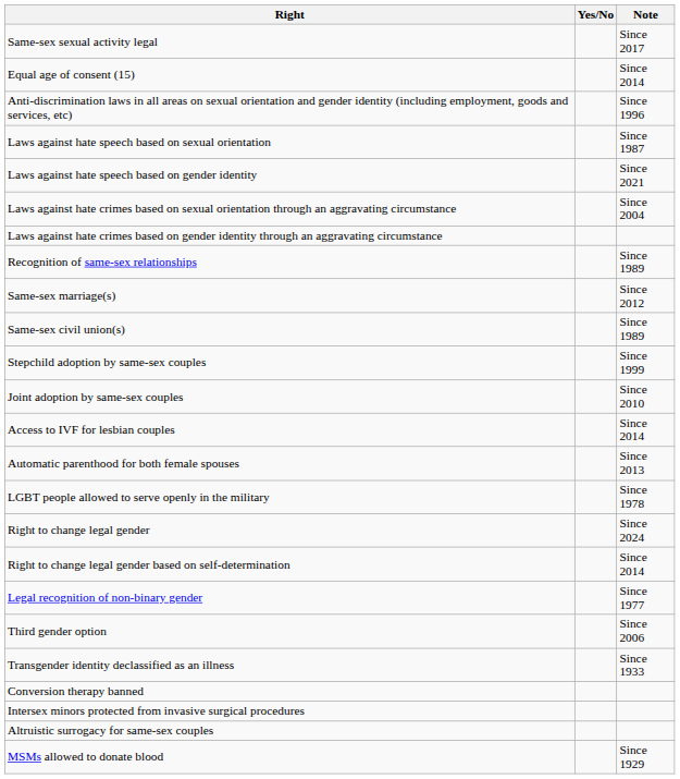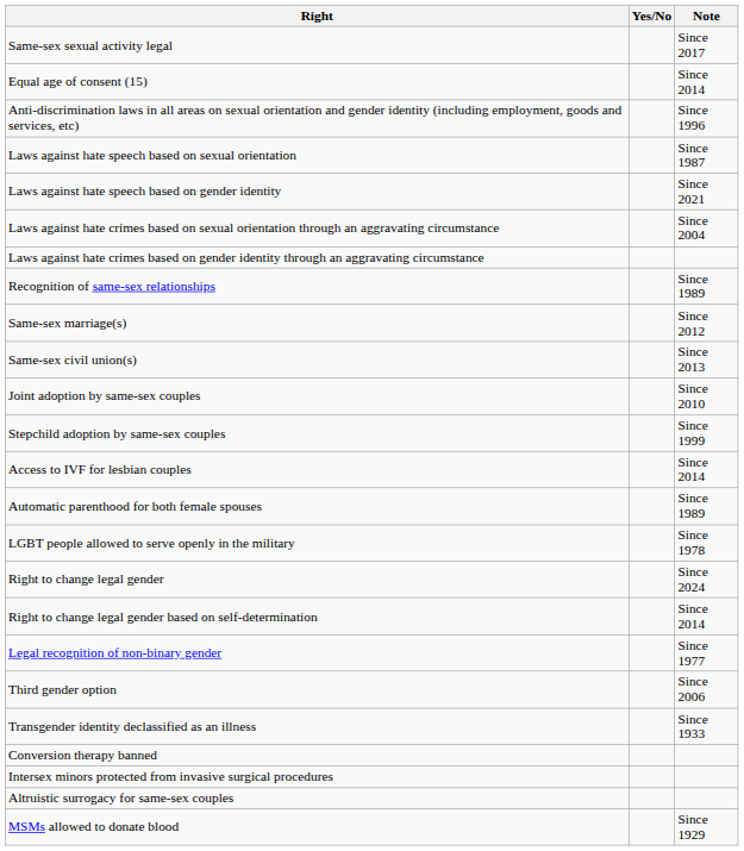Same-sex civil union(s) | Note: Since 1989 -> Since 2013
rows swapped: Stepchild adoption by same-sex couples <-> Joint adoption by same-sex couples
Automatic parenthood for both female spouses | Note: Since 2013 -> Since 1989
